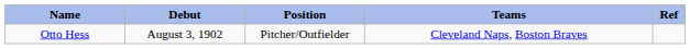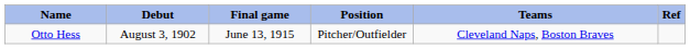+ column: Final game | June 13, 1915
